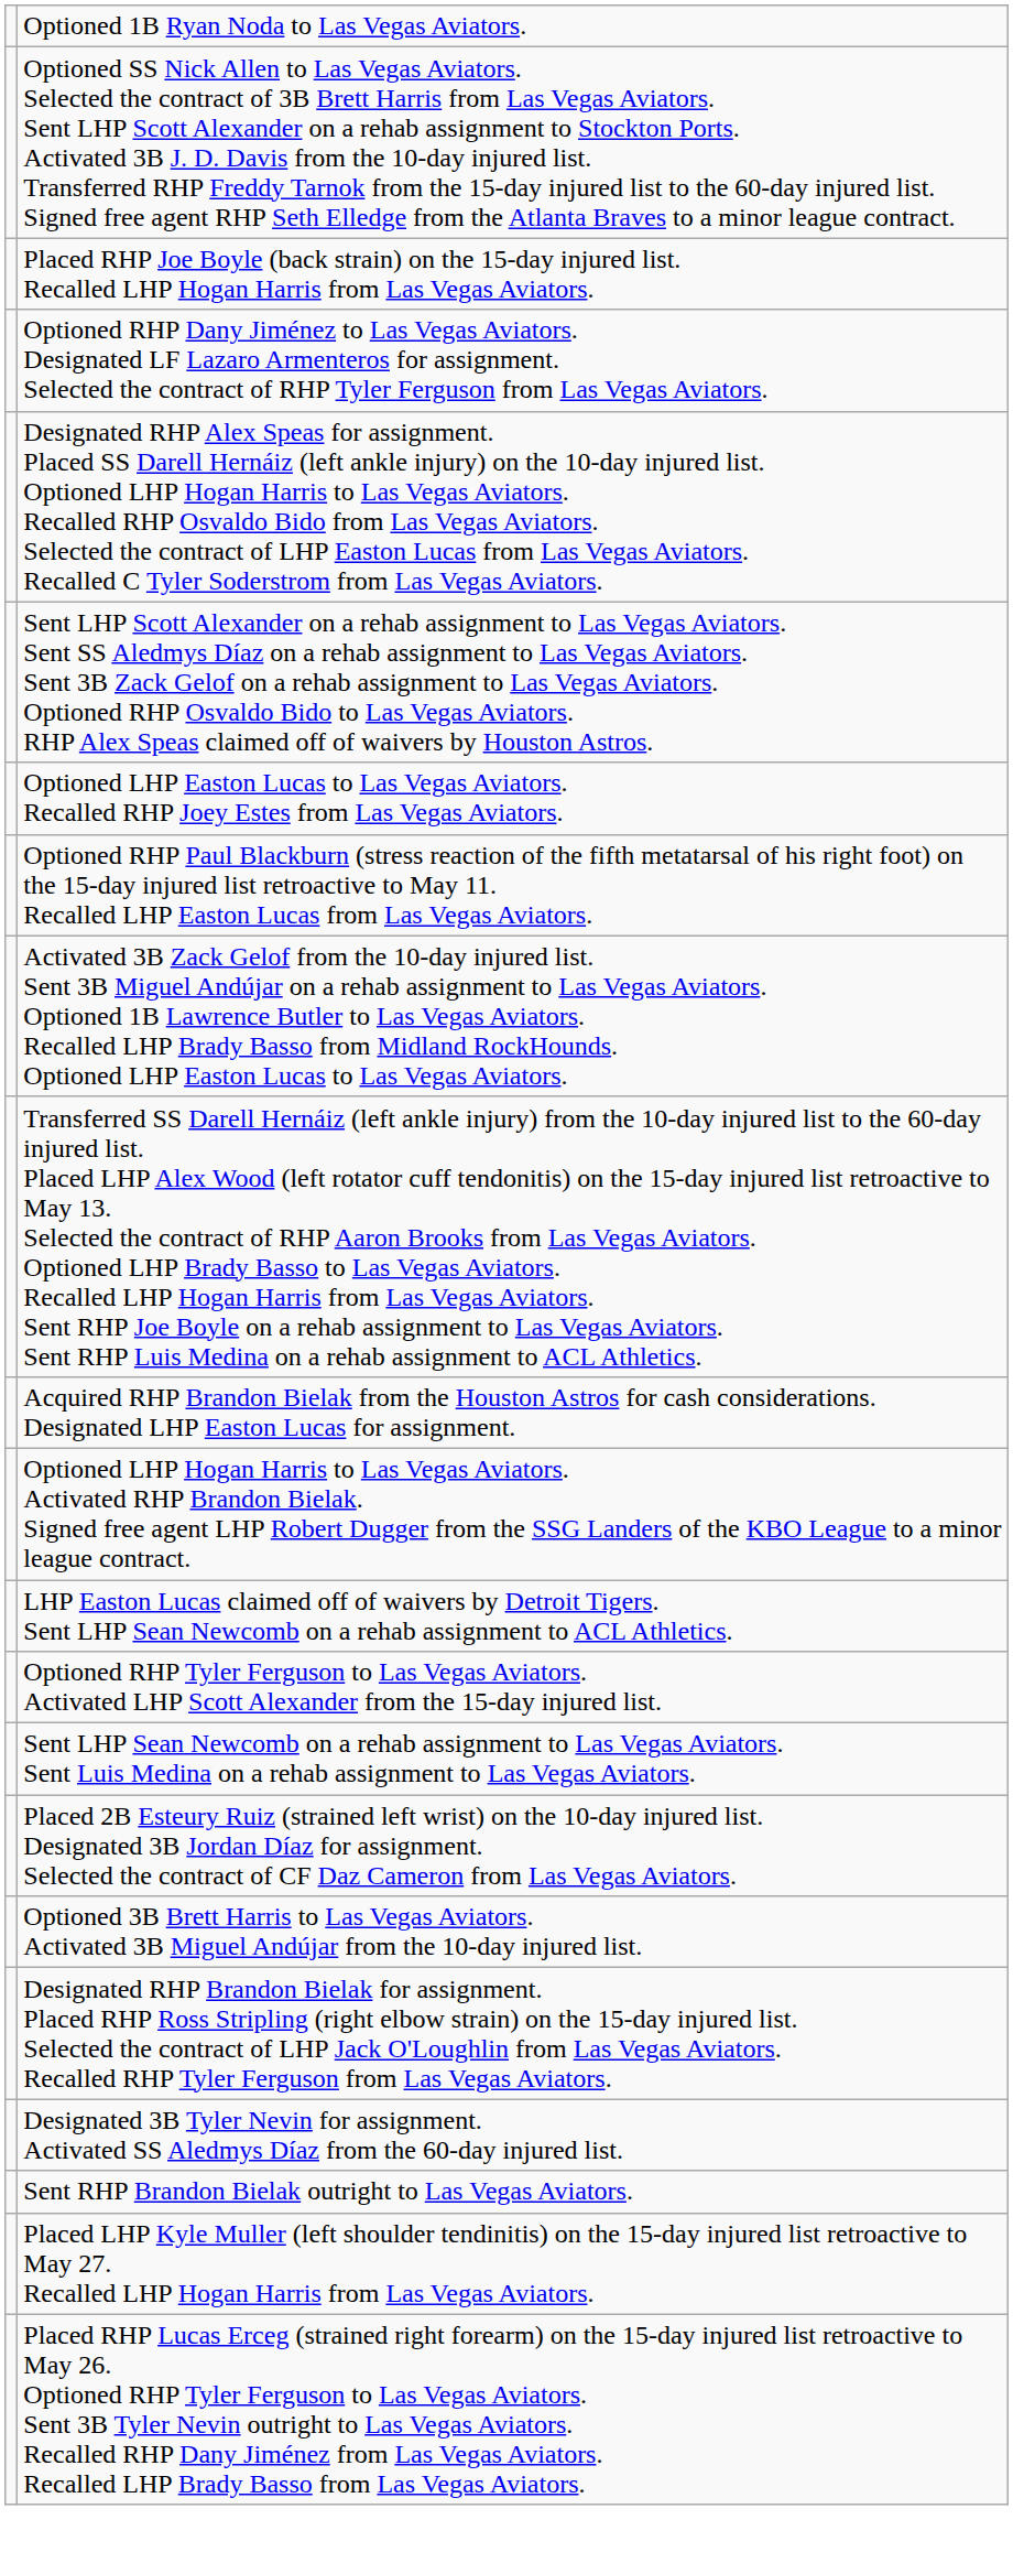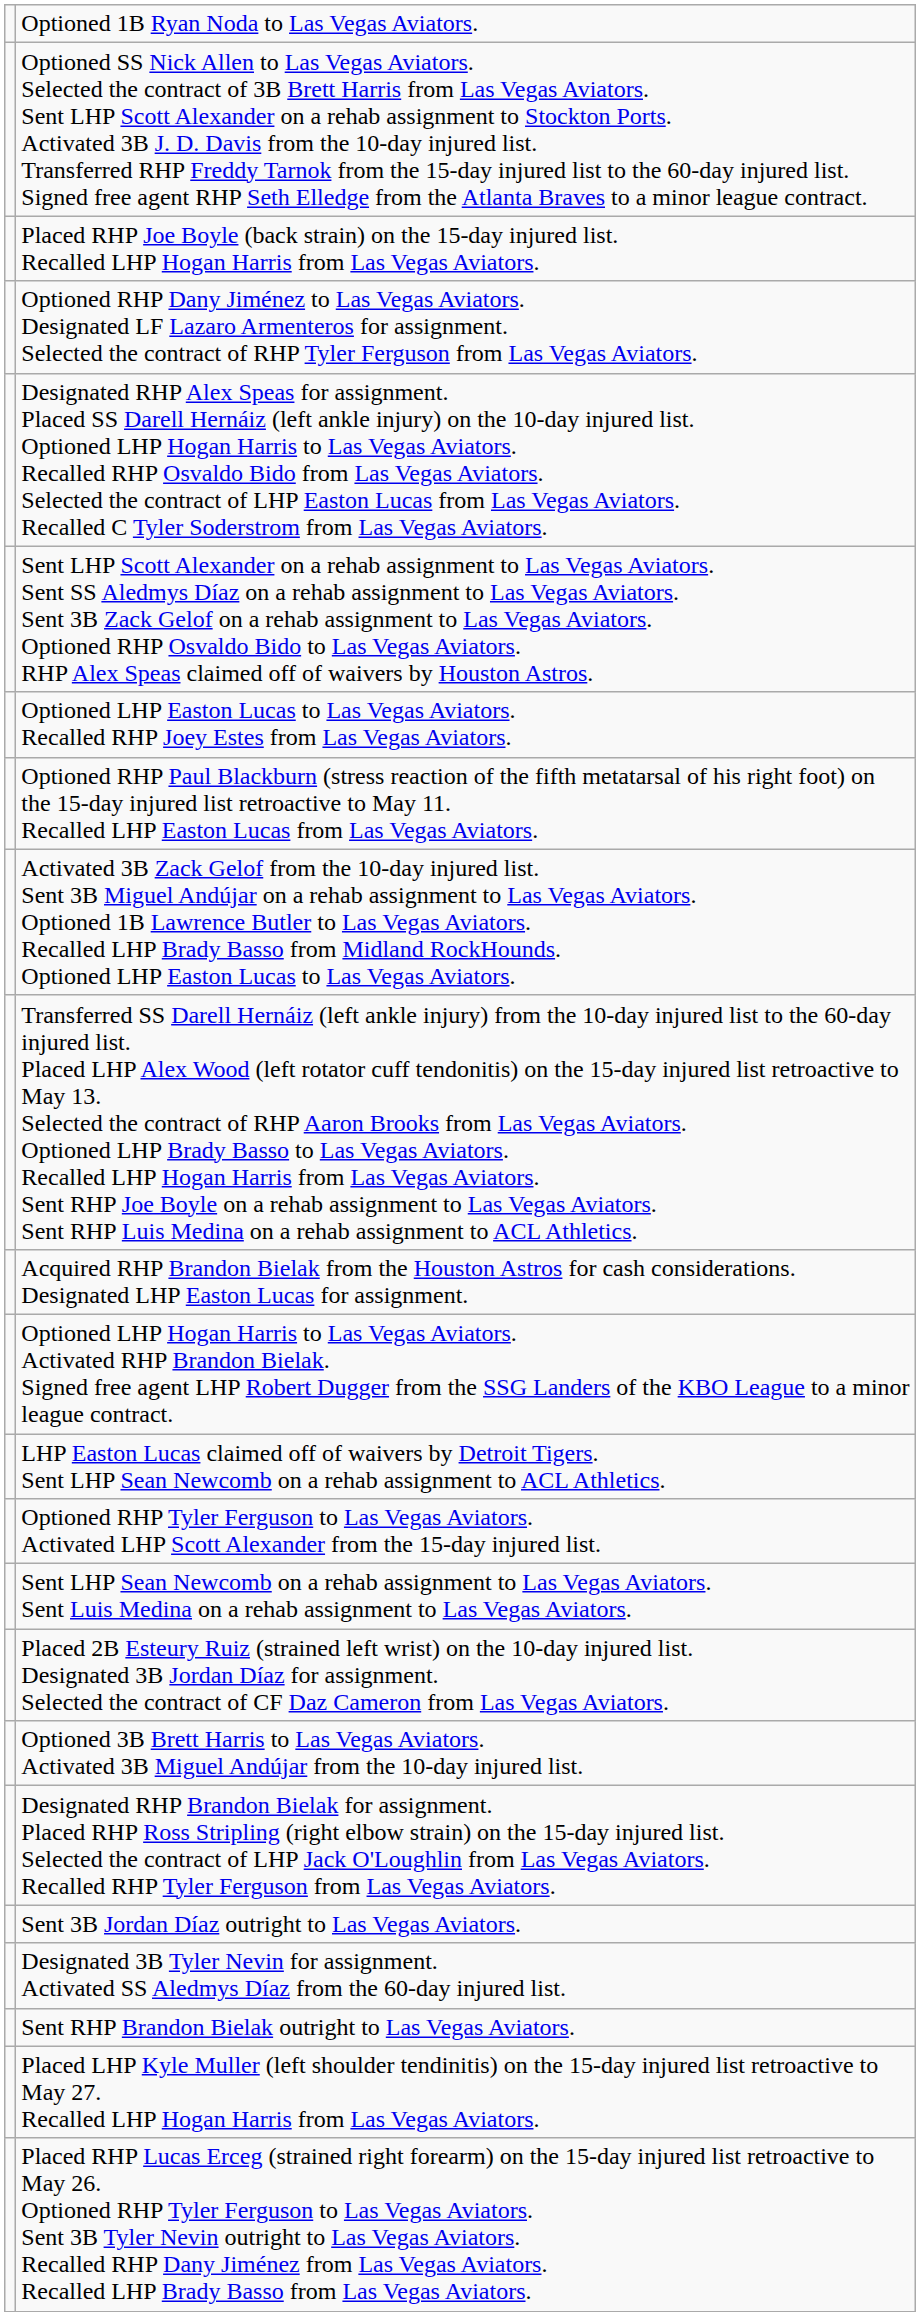+ row: Sent 3B Jordan Díaz outright to Las Vegas Aviators.
